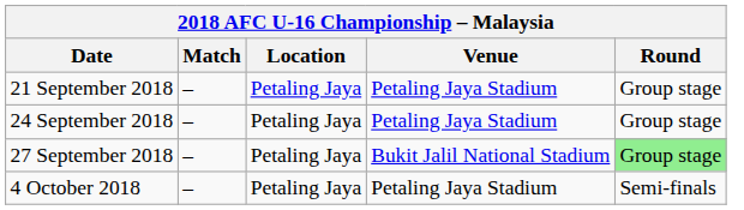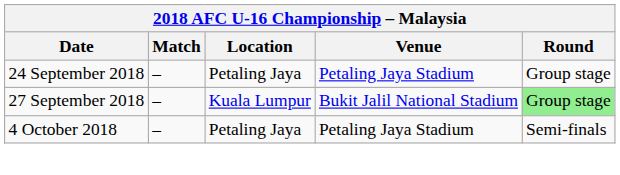- row: 21 September 2018 | – | Petaling Jaya | Petaling Jaya Stadium | Group stage
27 September 2018 | Location: Petaling Jaya -> Kuala Lumpur
